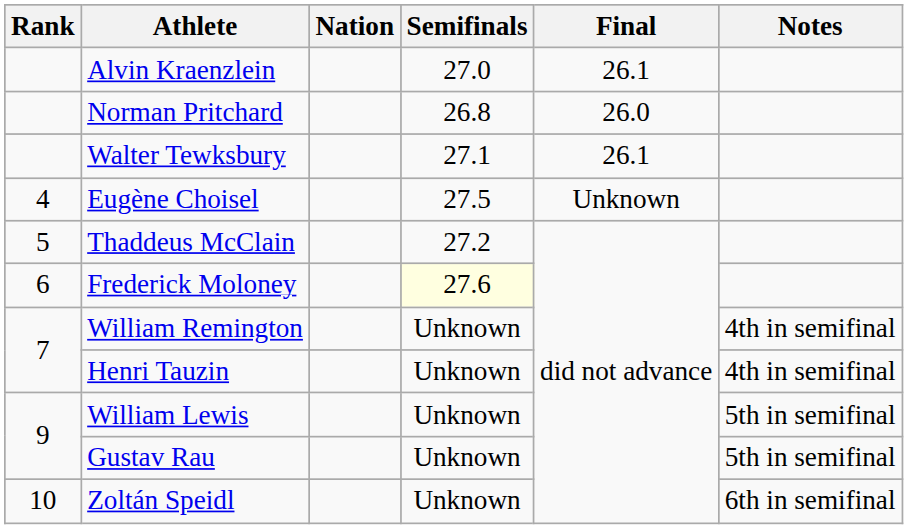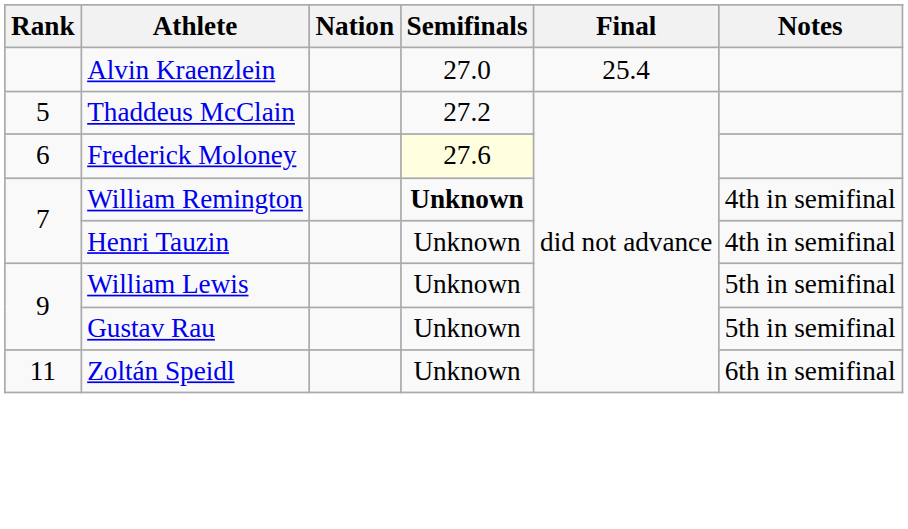Alvin Kraenzlein | Final: 26.1 -> 25.4
- row: Norman Pritchard | 26.8 | 26.0
- row: Walter Tewksbury | 27.1 | 26.1
- row: 4 | Eugène Choisel | 27.5 | Unknown
William Remington | Semifinals: normal -> bold
Zoltán Speidl | Rank: 10 -> 11
